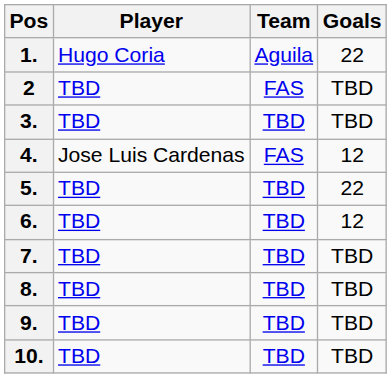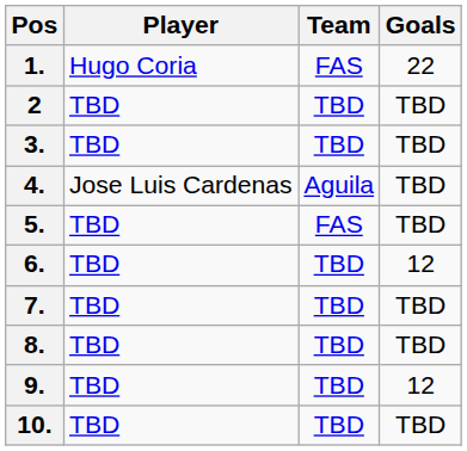1. | Team: Aguila -> FAS
2 | Team: FAS -> TBD
4. | Team: FAS -> Aguila
4. | Goals: 12 -> TBD
5. | Team: TBD -> FAS
5. | Goals: 22 -> TBD
9. | Goals: TBD -> 12
